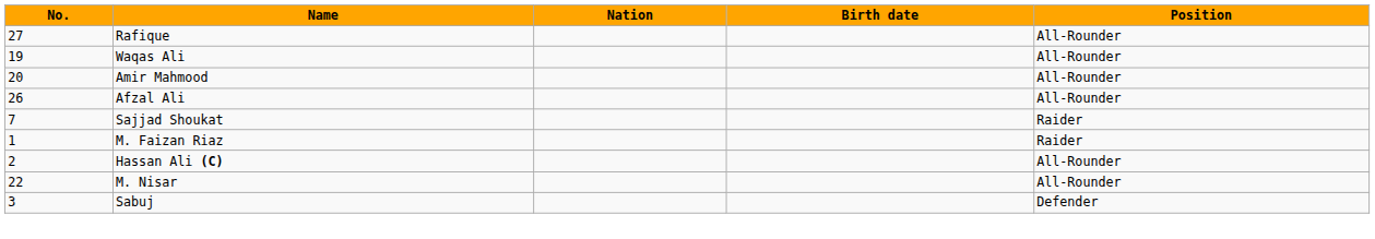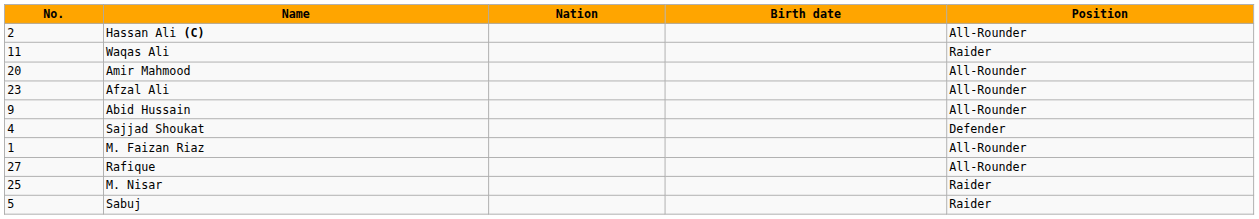rows swapped: Hassan Ali (C) <-> Rafique
Waqas Ali | No.: 19 -> 11
Waqas Ali | Position: All-Rounder -> Raider
Afzal Ali | No.: 26 -> 23
+ row: 9 | Abid Hussain | All-Rounder
Sajjad Shoukat | No.: 7 -> 4
Sajjad Shoukat | Position: Raider -> Defender
M. Faizan Riaz | Position: Raider -> All-Rounder
M. Nisar | No.: 22 -> 25
M. Nisar | Position: All-Rounder -> Raider
Sabuj | No.: 3 -> 5
Sabuj | Position: Defender -> Raider
